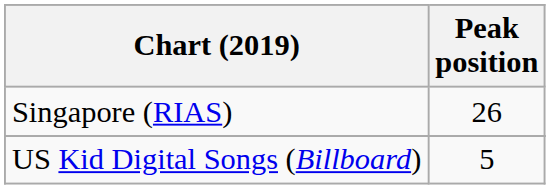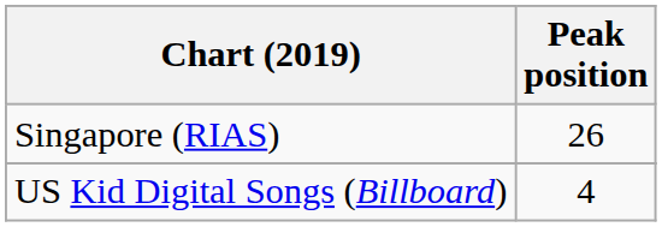US Kid Digital Songs (Billboard) | Peak position: 5 -> 4
